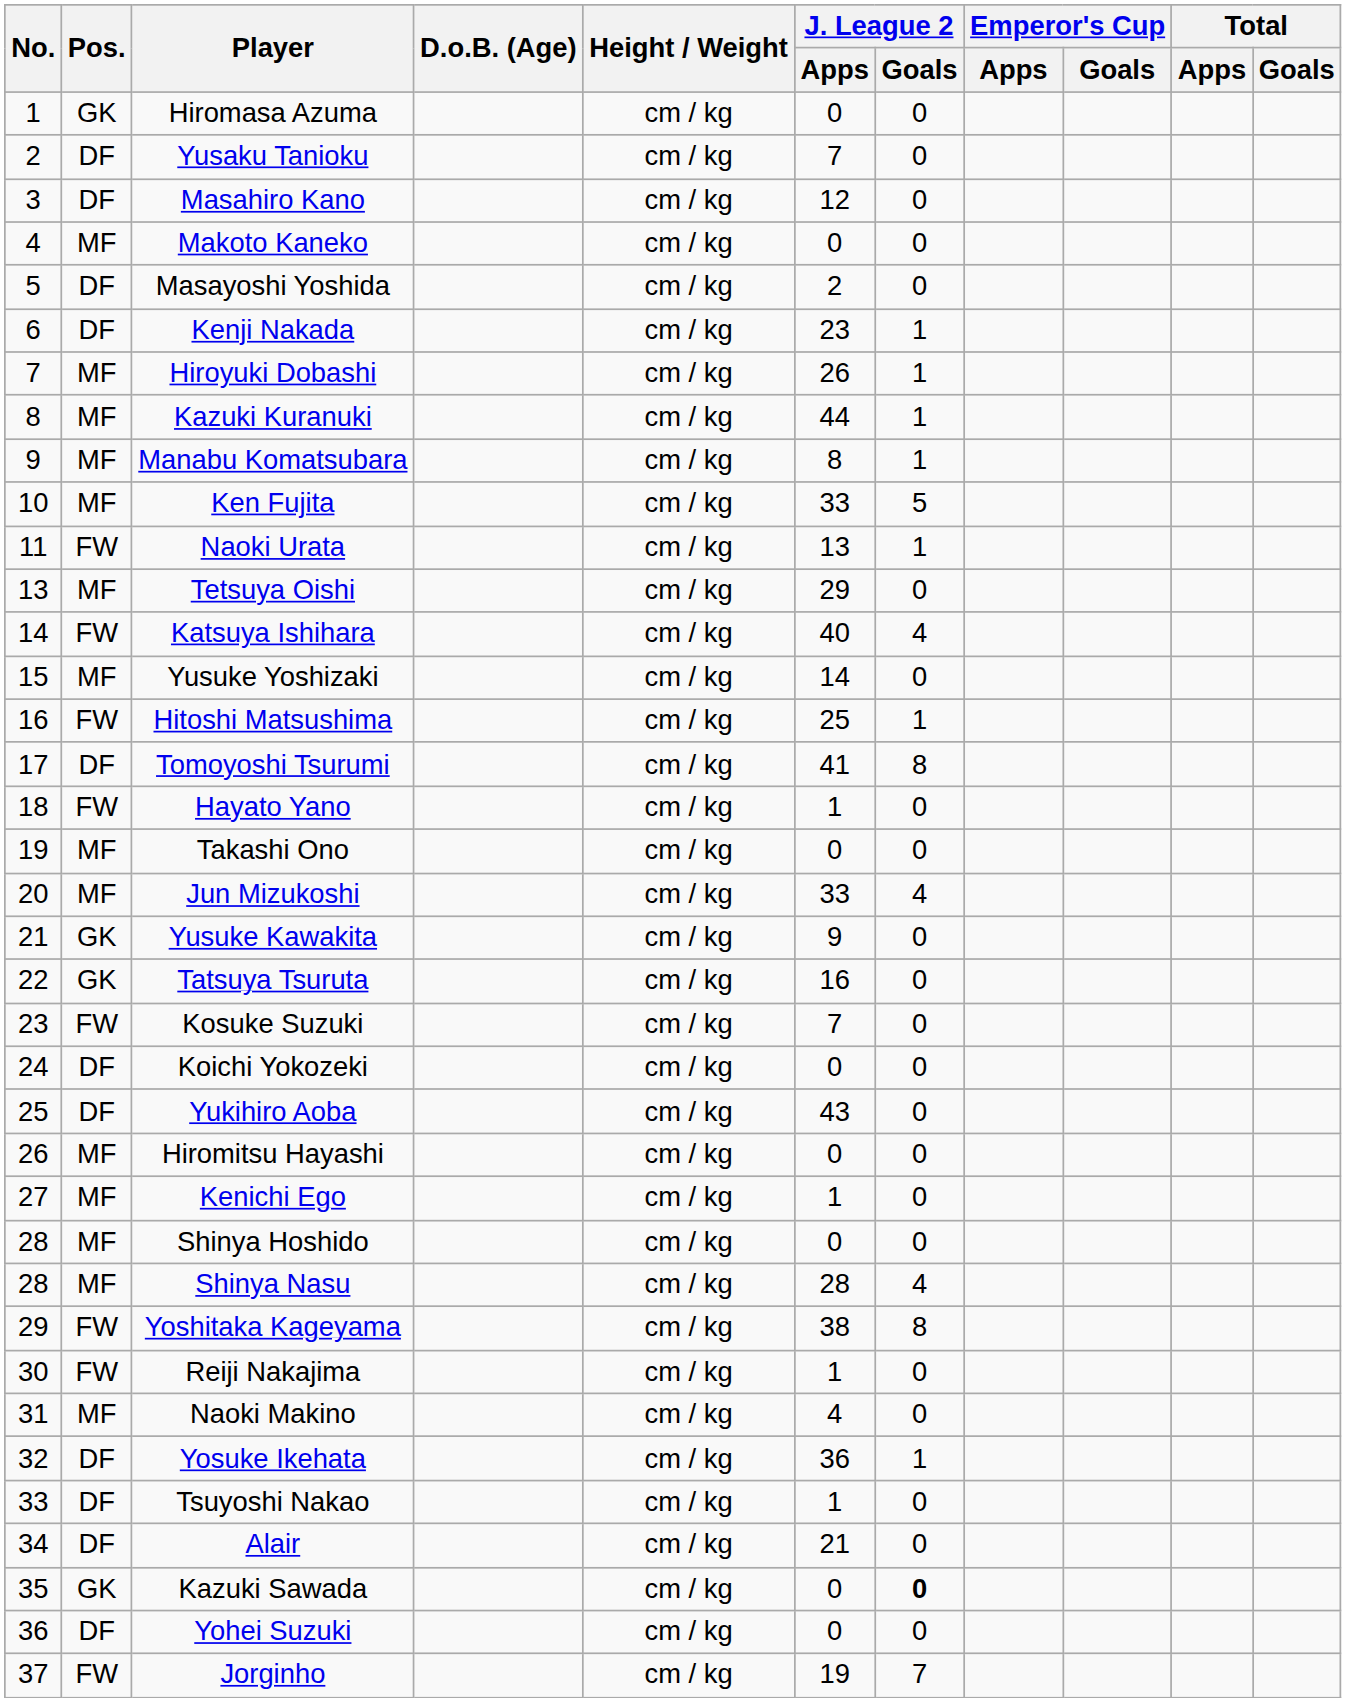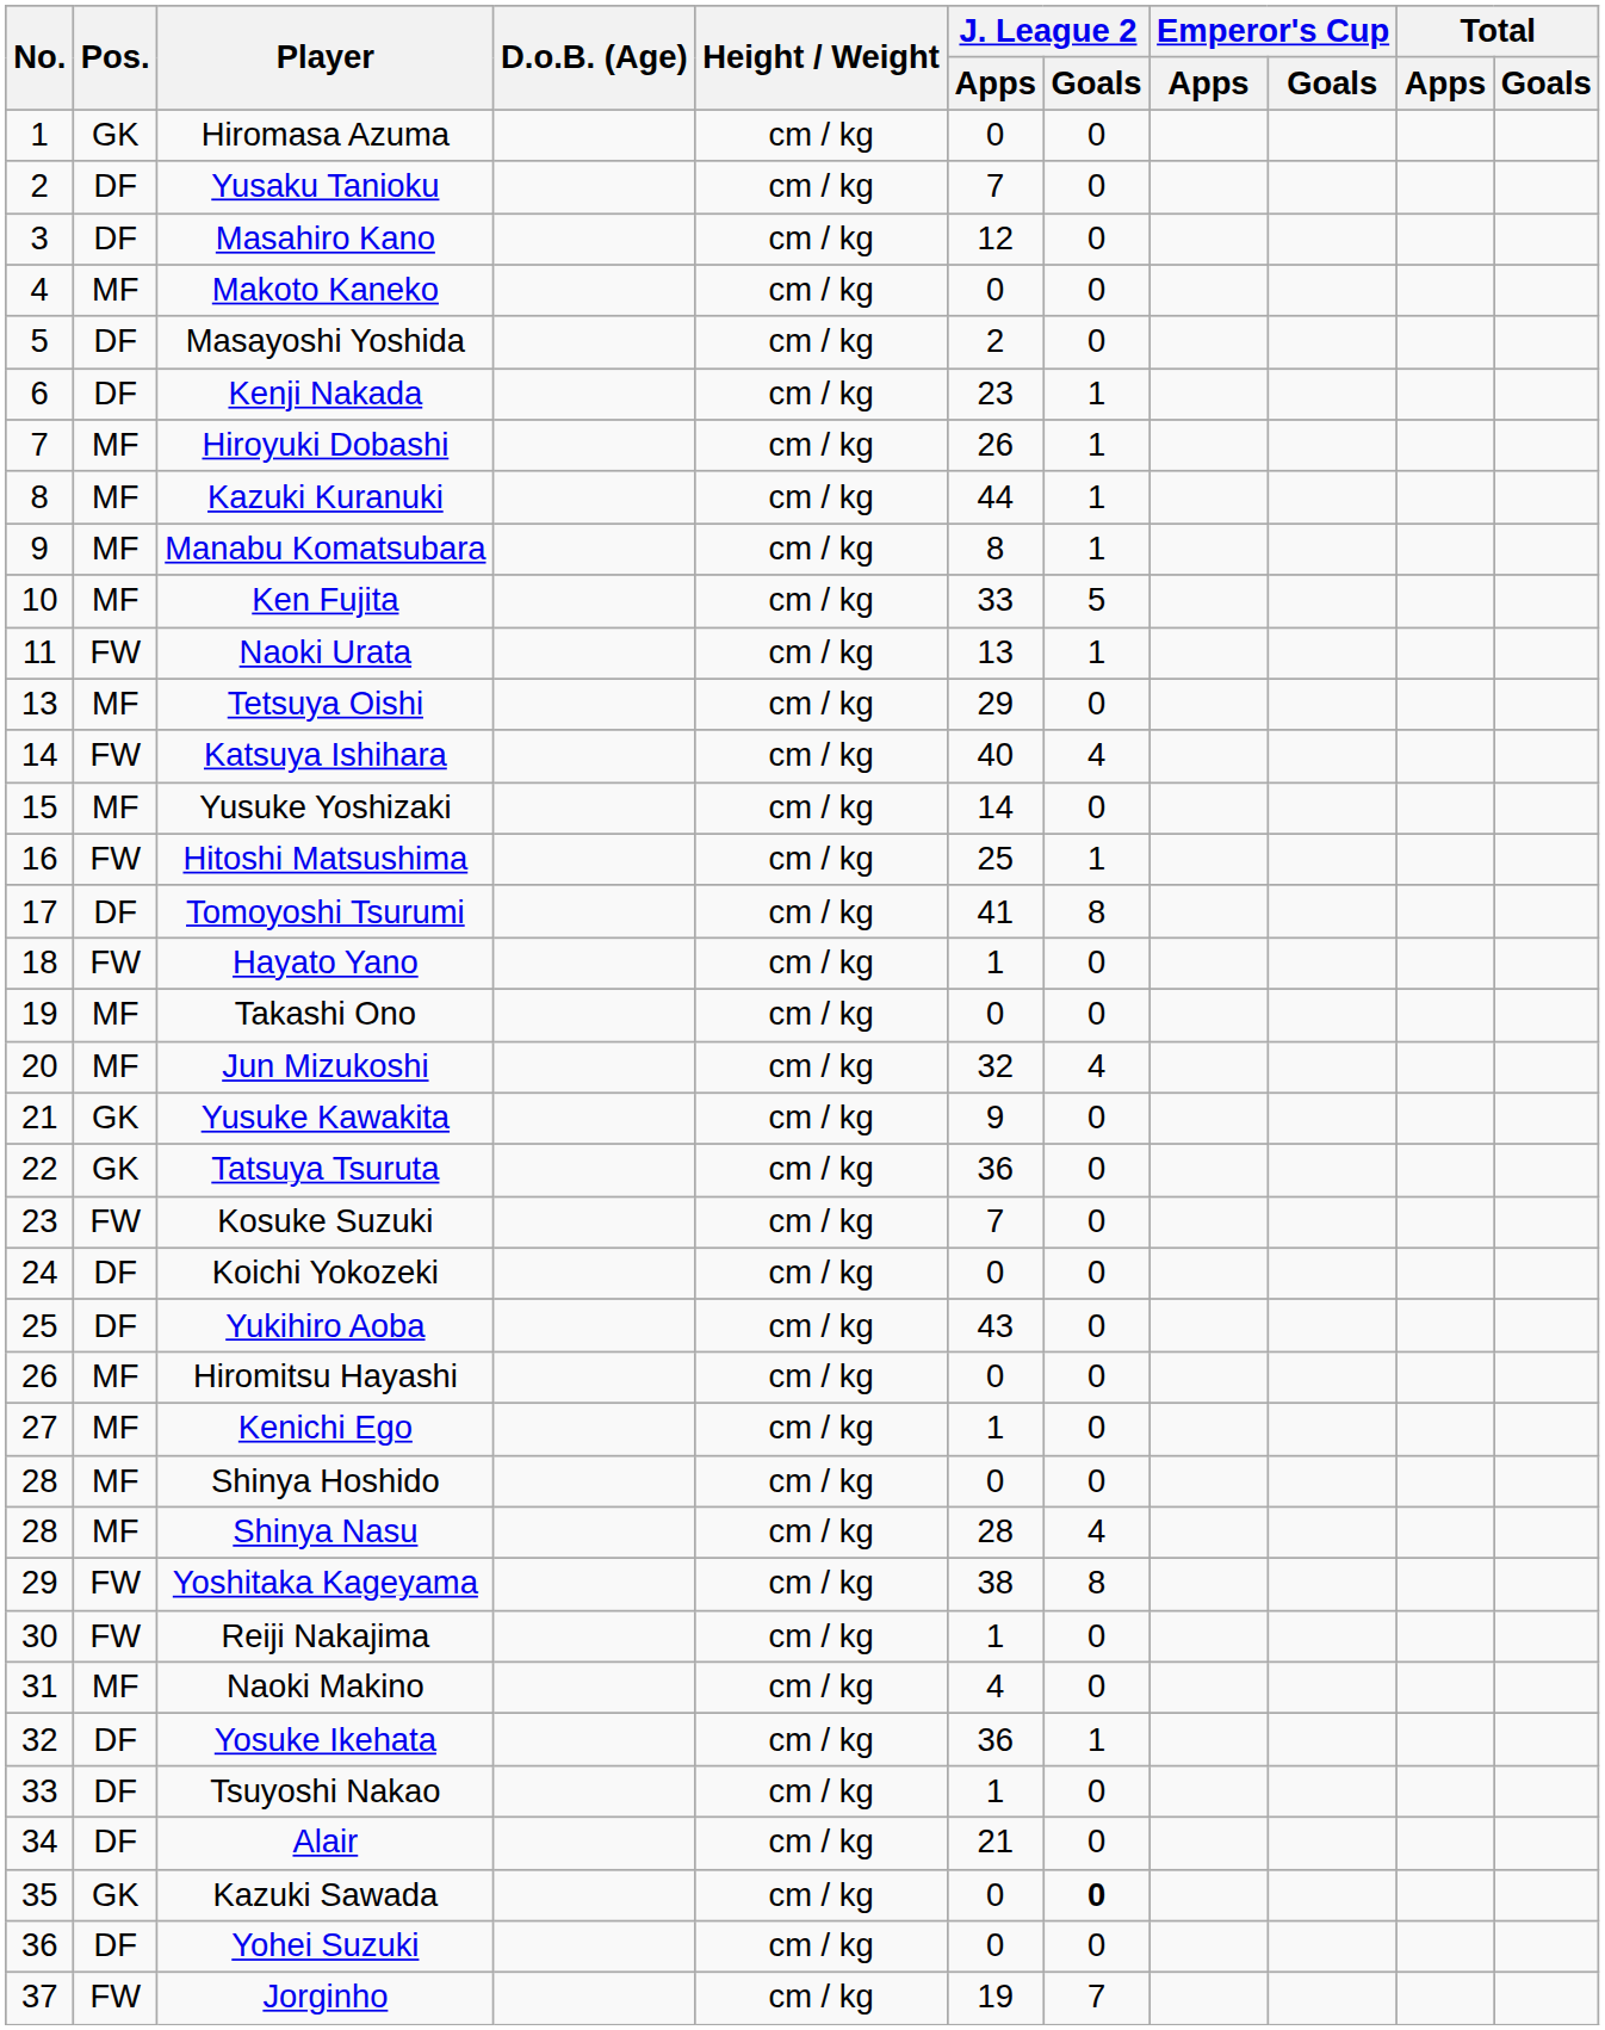Jun Mizukoshi | J. League 2 / Apps: 33 -> 32
Tatsuya Tsuruta | J. League 2 / Apps: 16 -> 36
